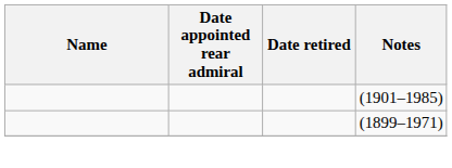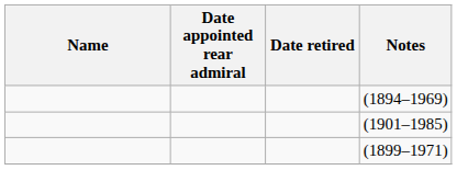+ row: (1894–1969)
